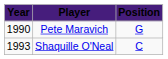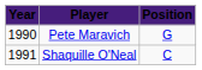Shaquille O'Neal | Year: 1993 -> 1991
